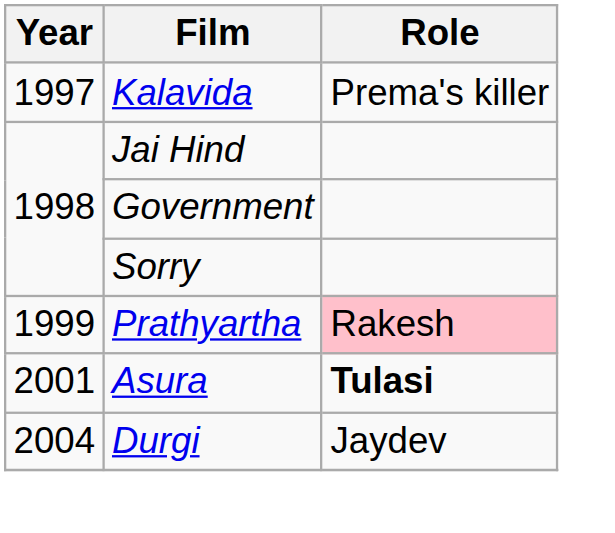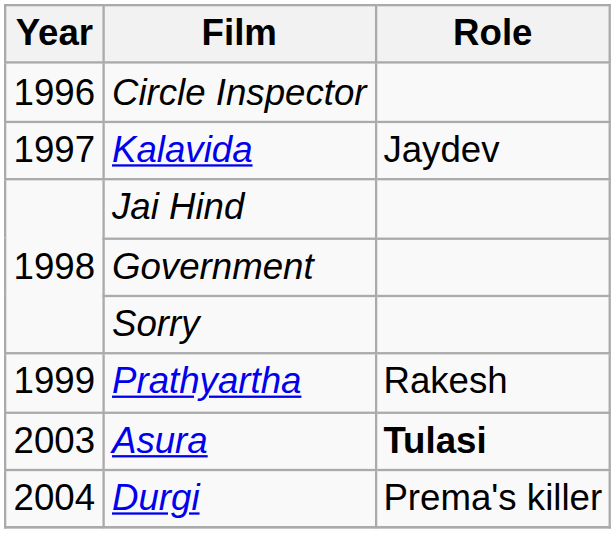+ row: 1996 | Circle Inspector
Kalavida | Role: Prema's killer -> Jaydev
Prathyartha | Role: pink background -> no background
Asura | Year: 2001 -> 2003
Durgi | Role: Jaydev -> Prema's killer
